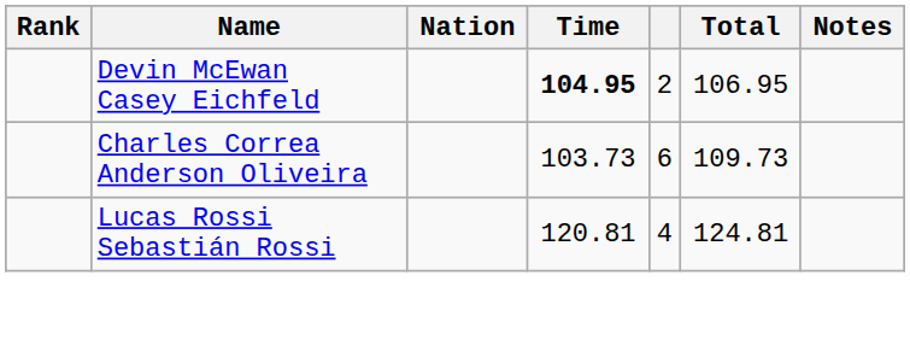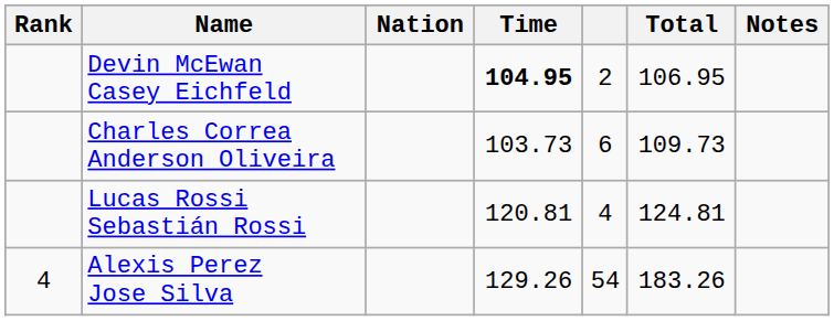+ row: 4 | Alexis Perez Jose Silva | 129.26 | 54 | 183.26
